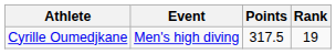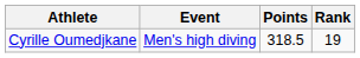Cyrille Oumedjkane | Points: 317.5 -> 318.5
